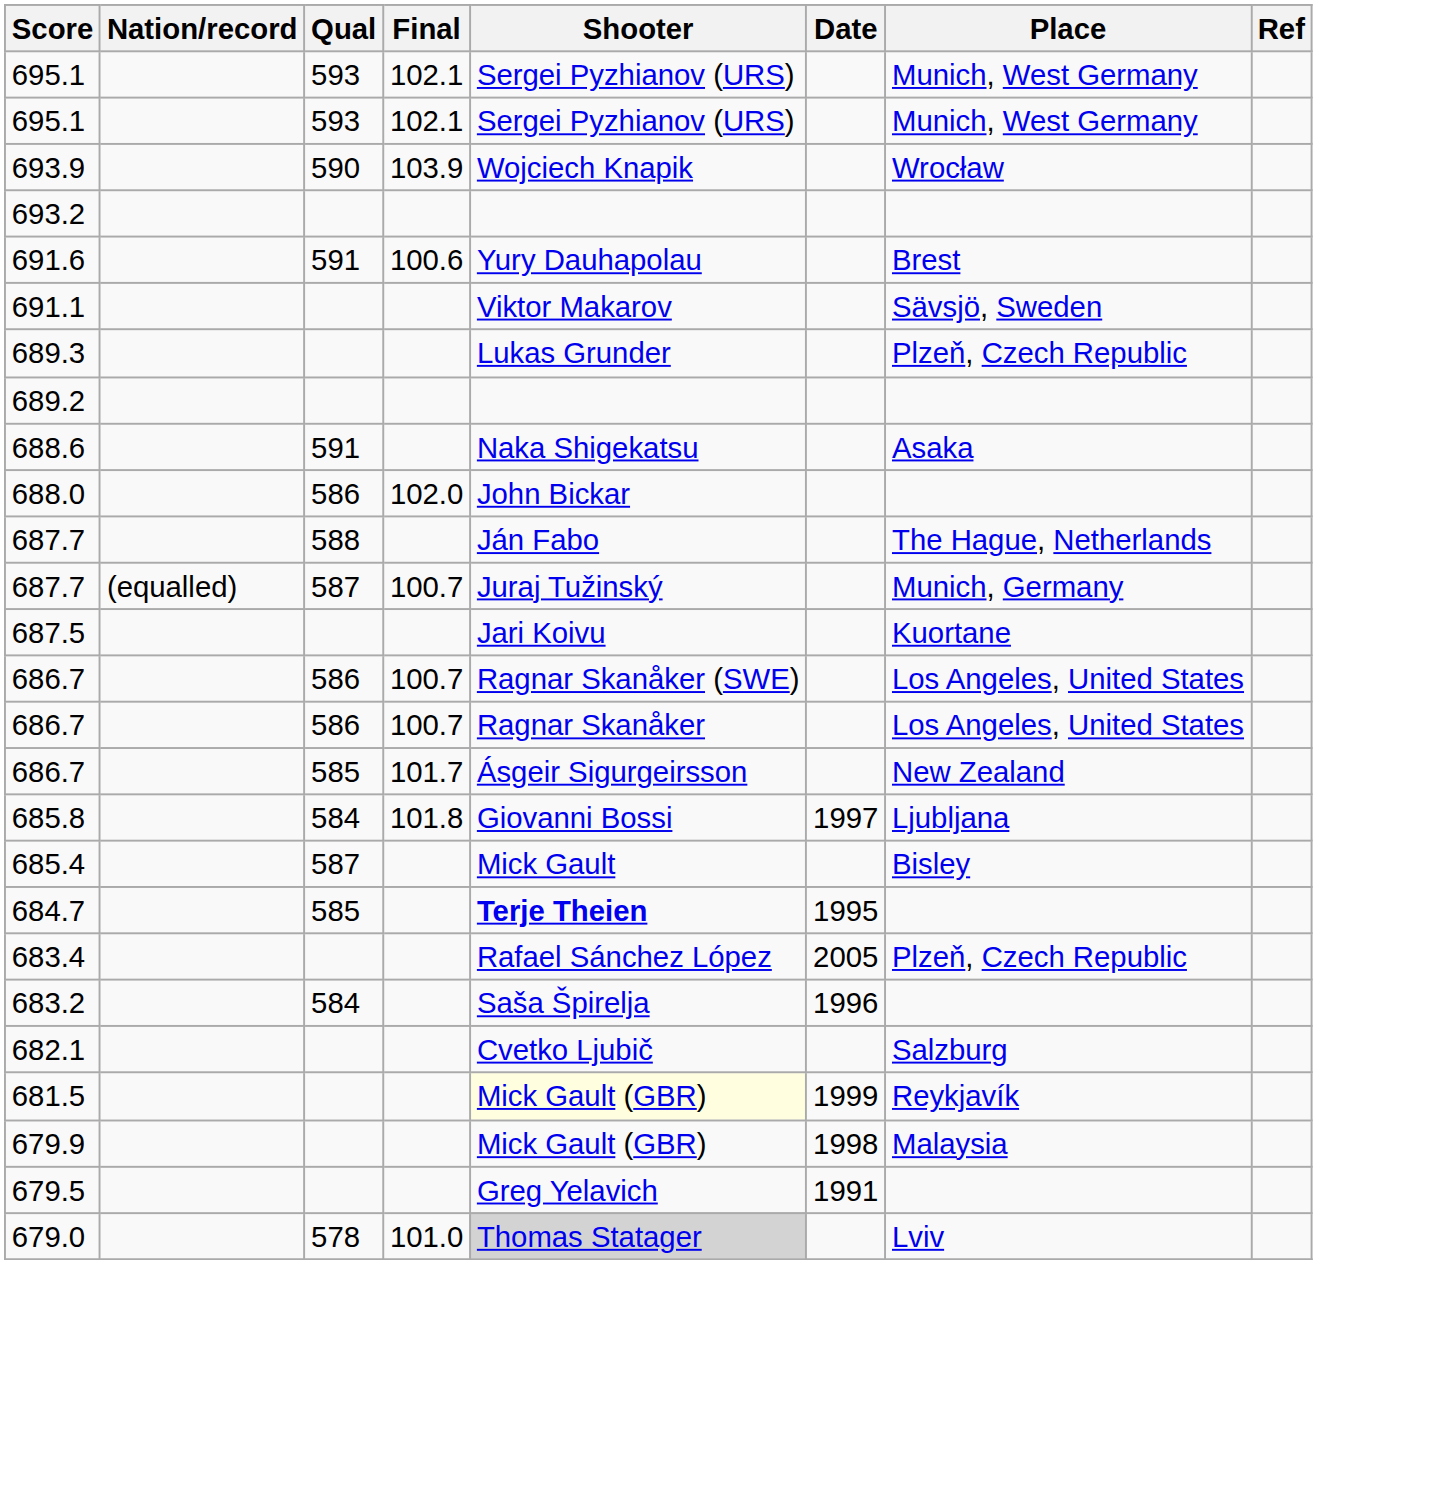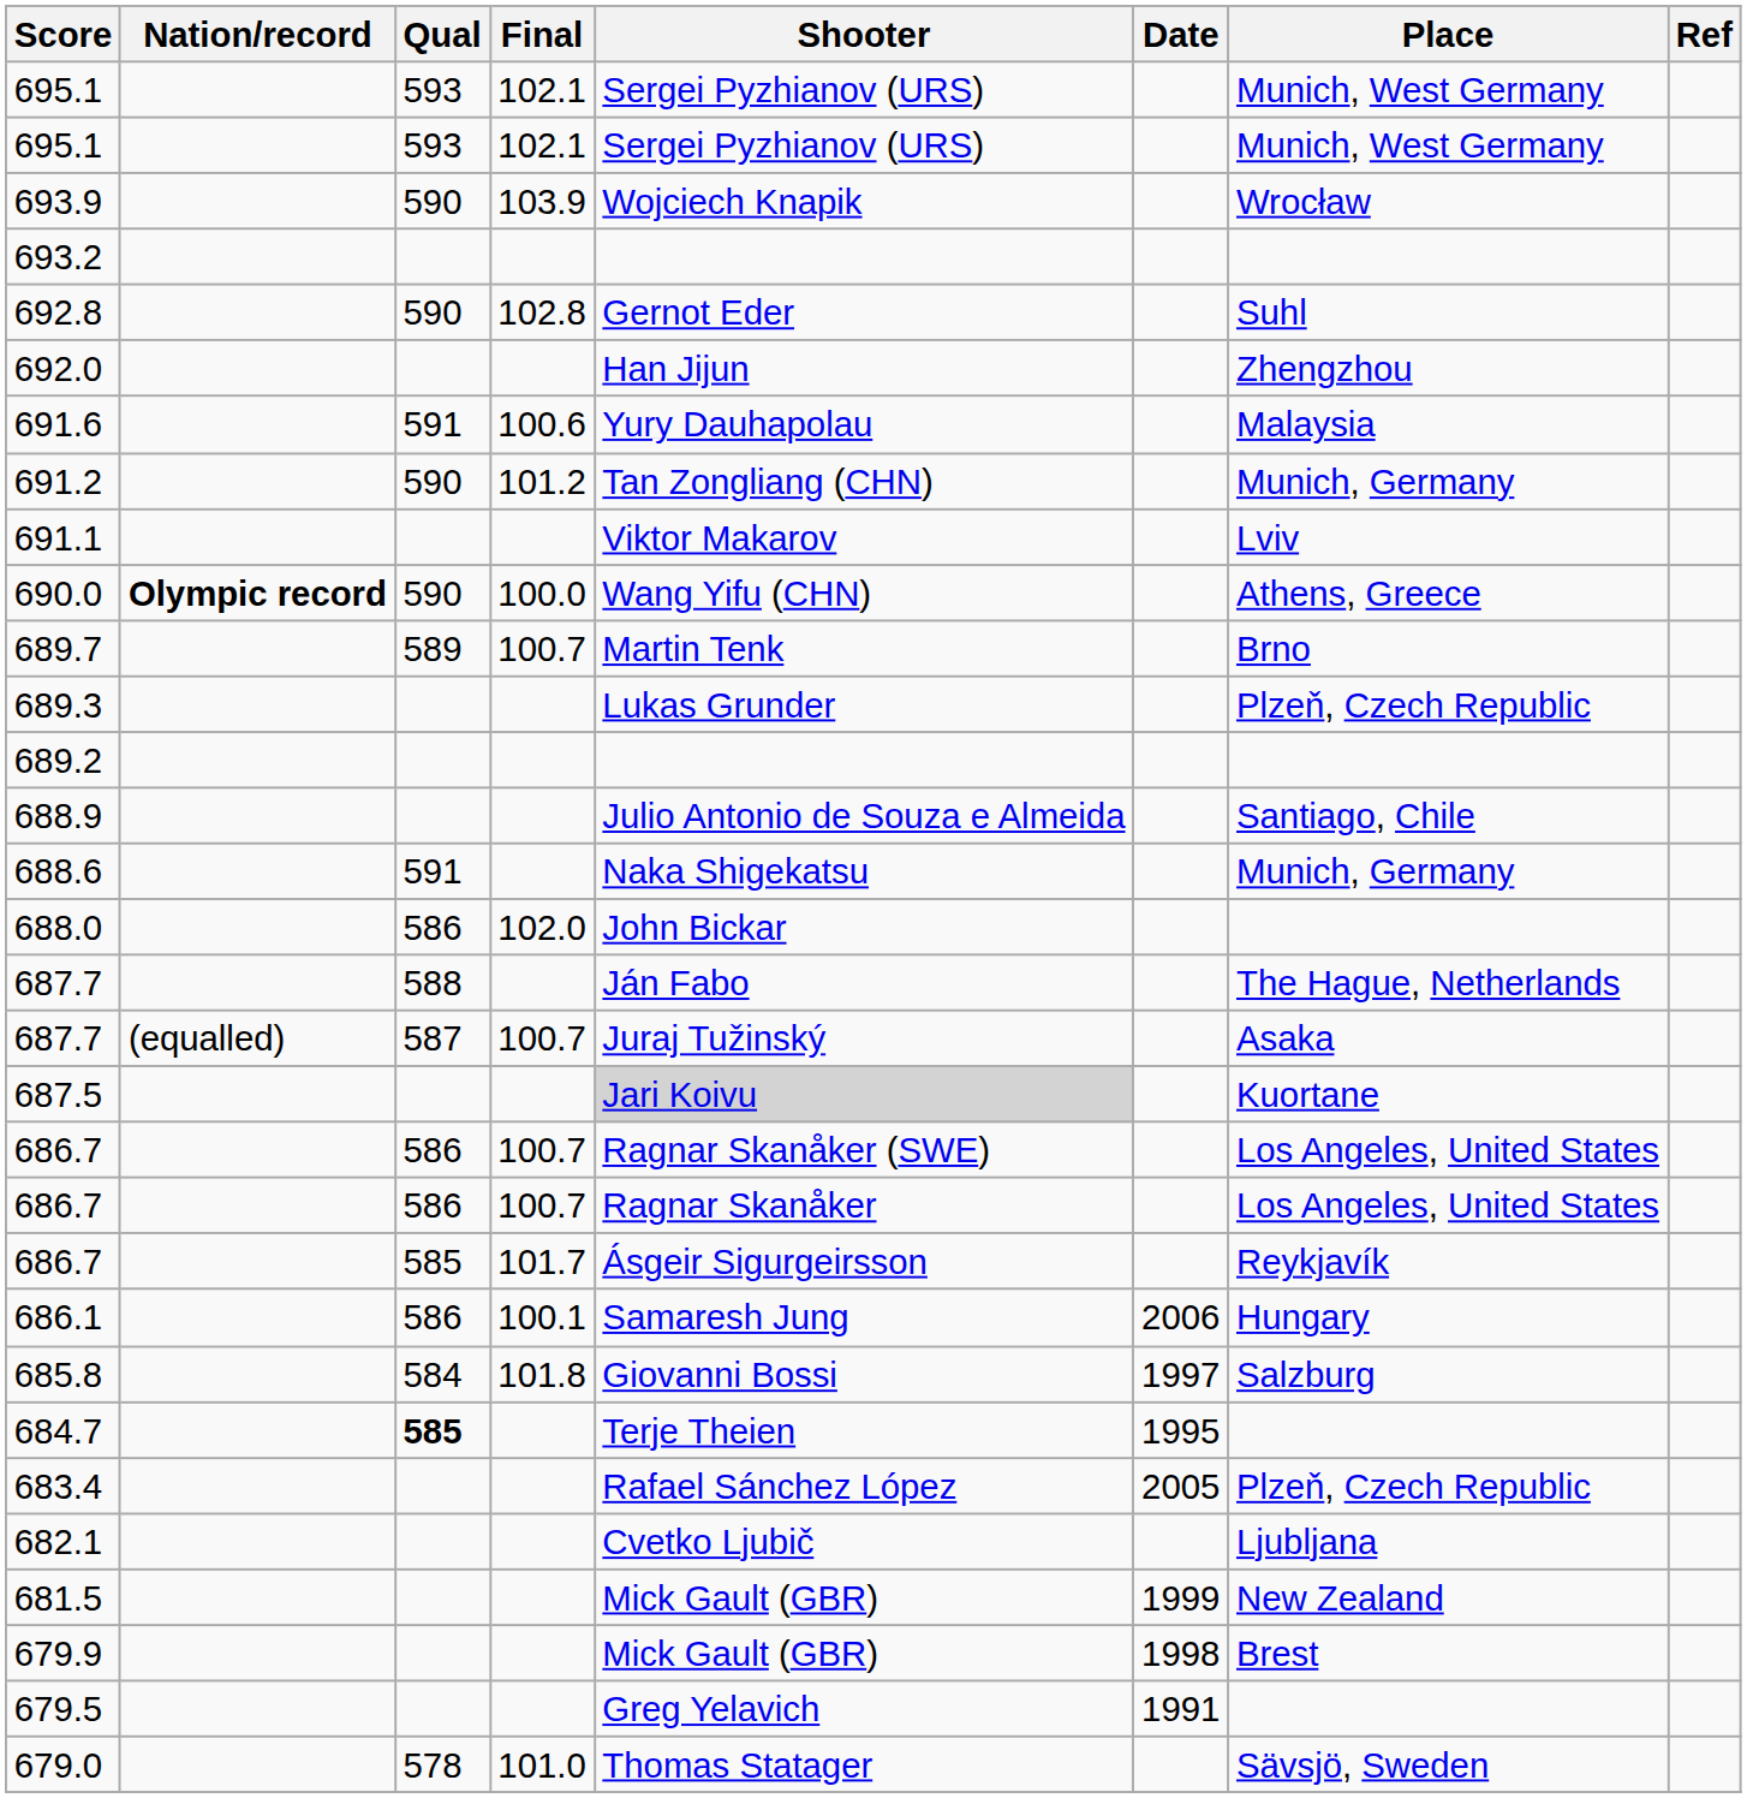+ row: 692.8 | 590 | 102.8 | Gernot Eder | Suhl
+ row: 692.0 | Han Jijun | Zhengzhou
691.6 | Place: Brest -> Malaysia
+ row: 691.2 | 590 | 101.2 | Tan Zongliang (CHN) | Munich, Germany
691.1 | Place: Sävsjö, Sweden -> Lviv
+ row: 690.0 | Olympic record | 590 | 100.0 | Wang Yifu (CHN) | Athens, Greece
+ row: 689.7 | 589 | 100.7 | Martin Tenk | Brno
+ row: 688.9 | Julio Antonio de Souza e Almeida | Santiago, Chile
688.6 | Place: Asaka -> Munich, Germany
687.7 / 100.7 | Place: Munich, Germany -> Asaka
687.5 | Shooter: no background -> lightgrey background
686.7 / 101.7 | Place: New Zealand -> Reykjavík
+ row: 686.1 | 586 | 100.1 | Samaresh Jung | 2006 | Hungary
685.8 | Place: Ljubljana -> Salzburg
- row: 685.4 | 587 | Mick Gault | Bisley
684.7 | Qual: normal -> bold
684.7 | Shooter: bold -> normal
- row: 683.2 | 584 | Saša Špirelja | 1996
682.1 | Place: Salzburg -> Ljubljana
681.5 | Shooter: lightyellow background -> no background
681.5 | Place: Reykjavík -> New Zealand
679.9 | Place: Malaysia -> Brest
679.0 | Shooter: lightgrey background -> no background
679.0 | Place: Lviv -> Sävsjö, Sweden
